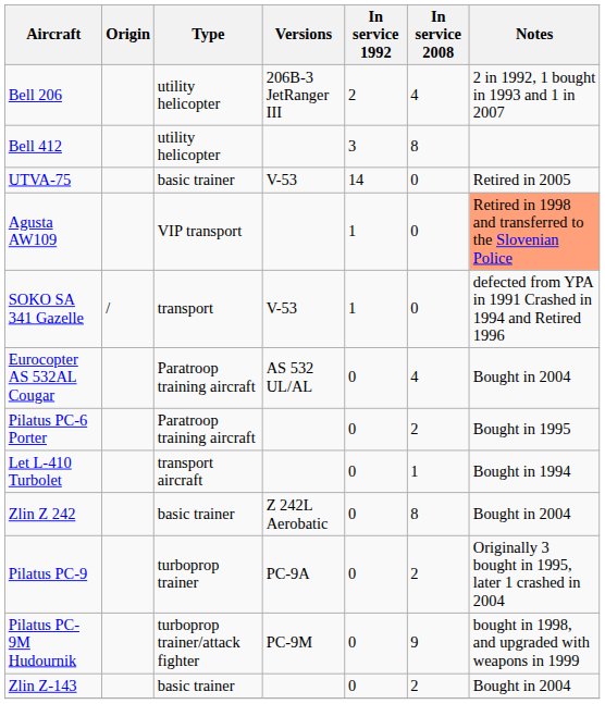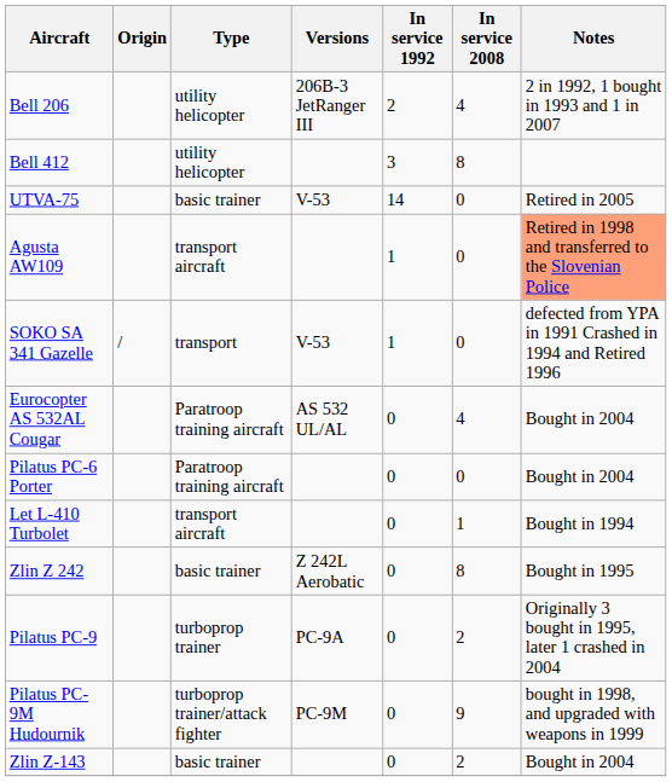Agusta AW109 | Type: VIP transport -> transport aircraft
Pilatus PC-6 Porter | In service 2008: 2 -> 0
Pilatus PC-6 Porter | Notes: Bought in 1995 -> Bought in 2004
Zlin Z 242 | Notes: Bought in 2004 -> Bought in 1995
